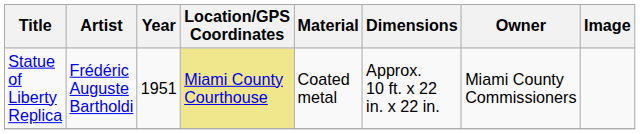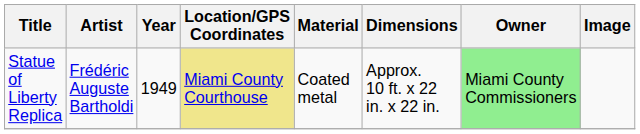Statue of Liberty Replica | Year: 1951 -> 1949
Statue of Liberty Replica | Owner: no background -> lightgreen background
